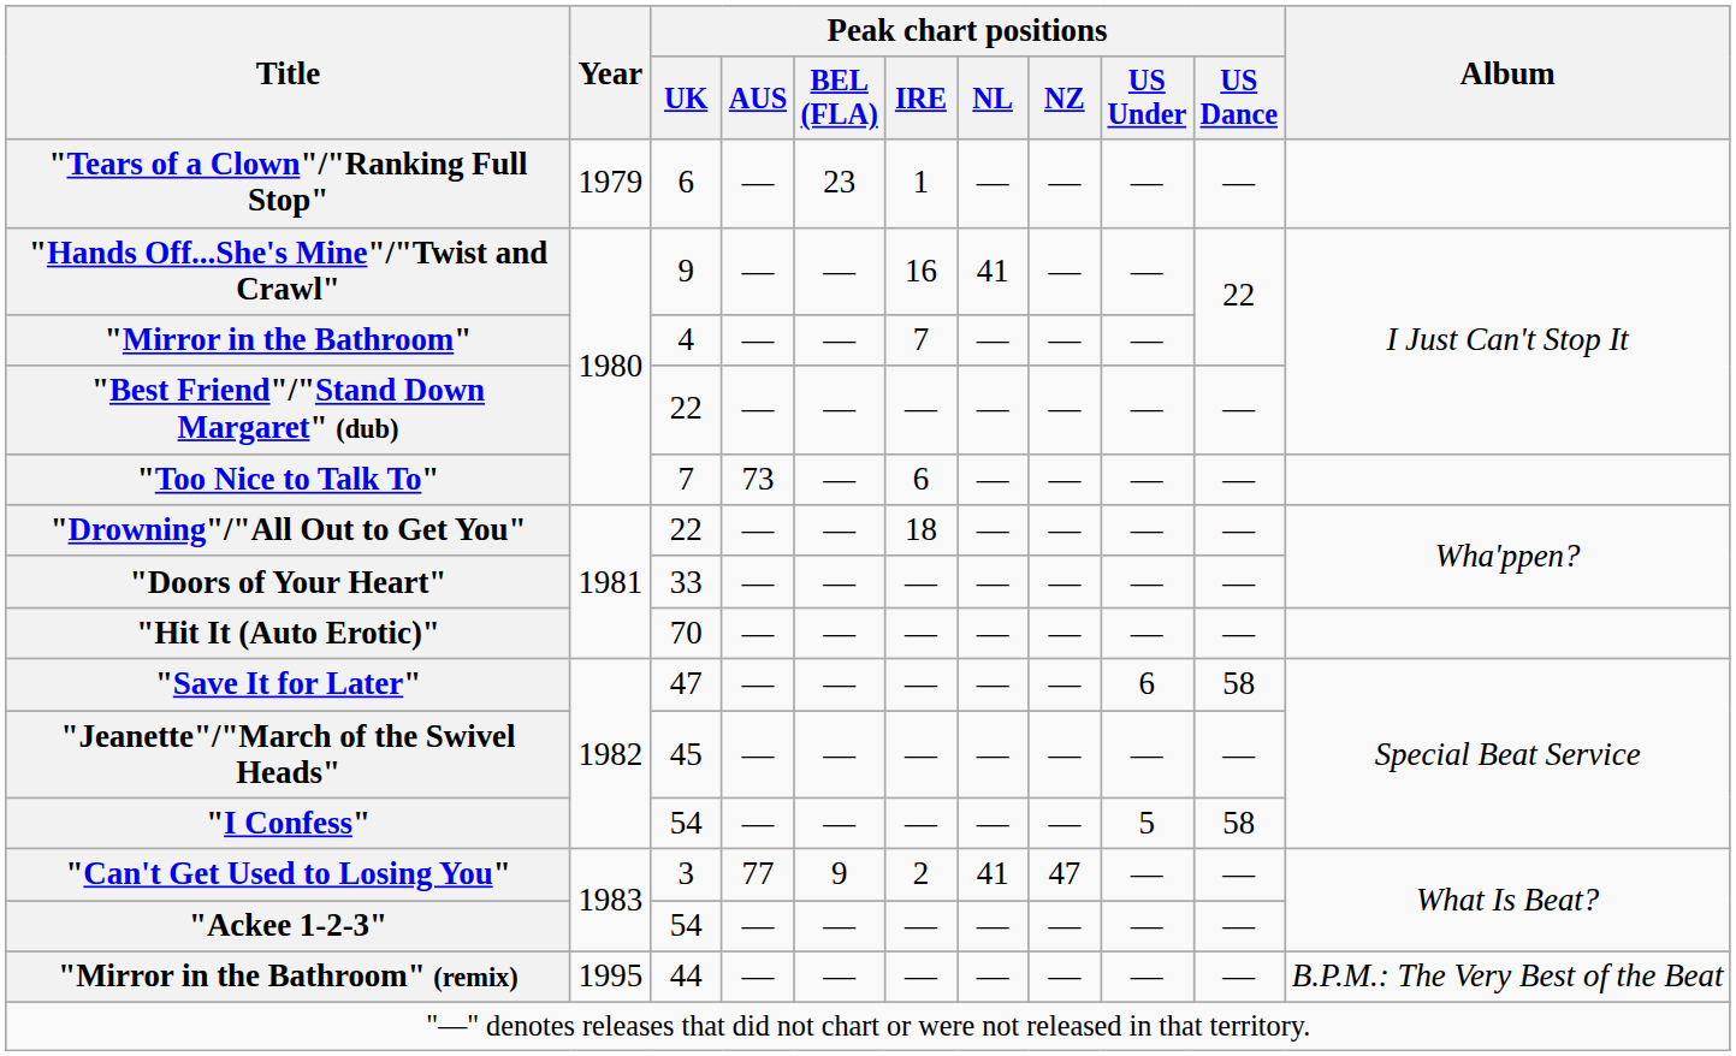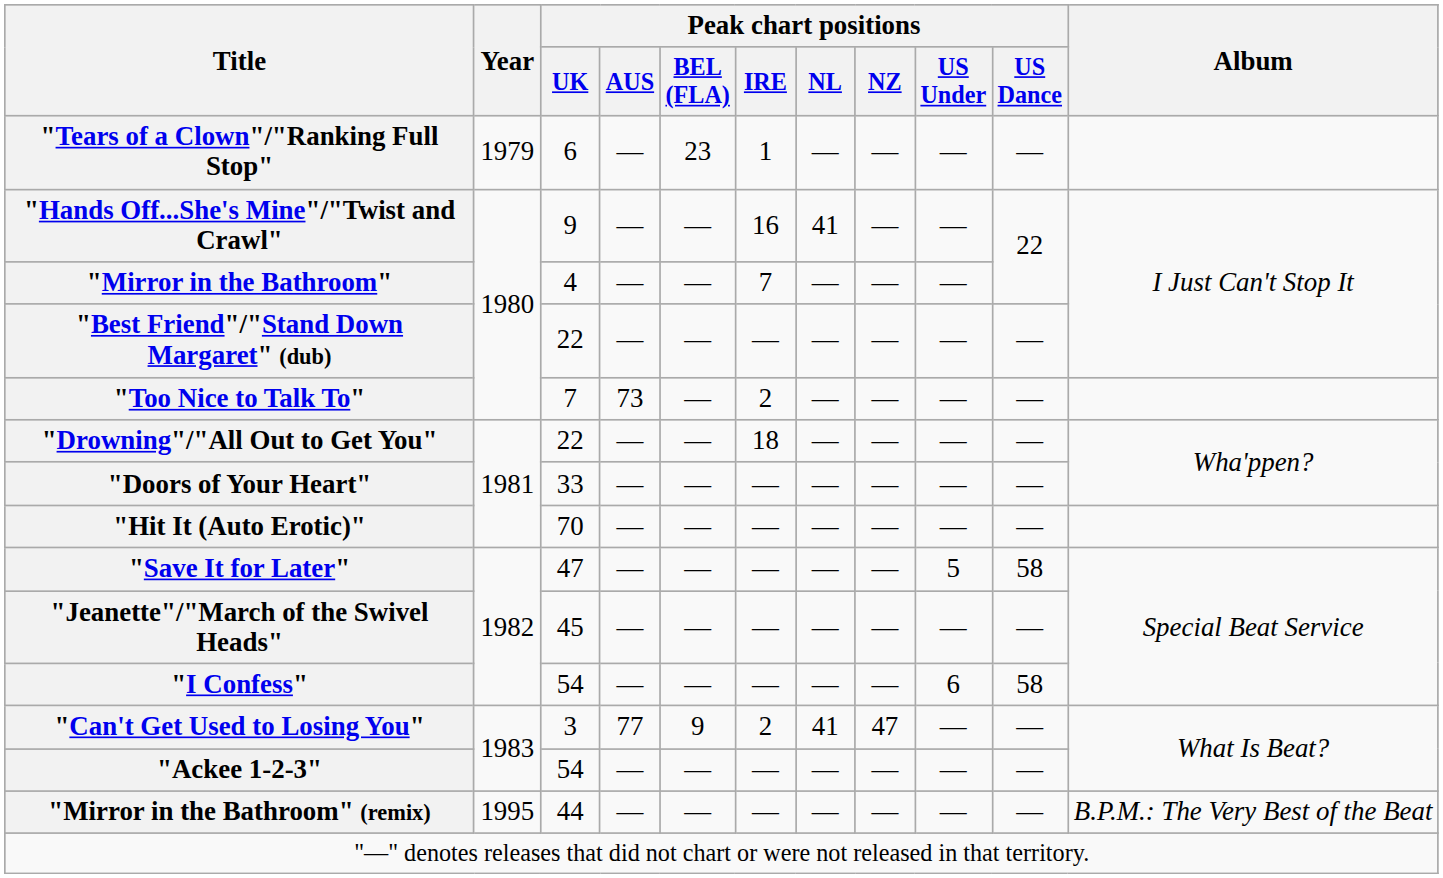"Too Nice to Talk To" | Peak chart positions / IRE: 6 -> 2
"Save It for Later" | Peak chart positions / US Under: 6 -> 5
"I Confess" | Peak chart positions / US Under: 5 -> 6
